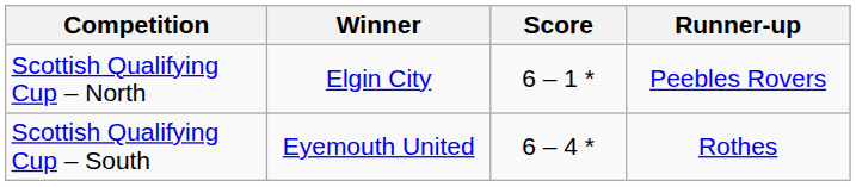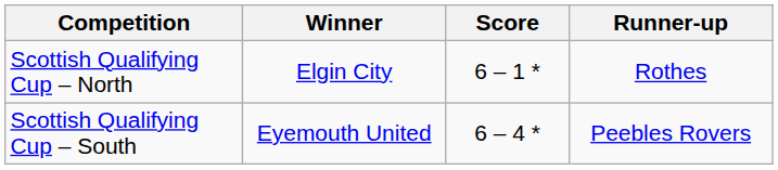Scottish Qualifying Cup – North | Runner-up: Peebles Rovers -> Rothes
Scottish Qualifying Cup – South | Runner-up: Rothes -> Peebles Rovers
